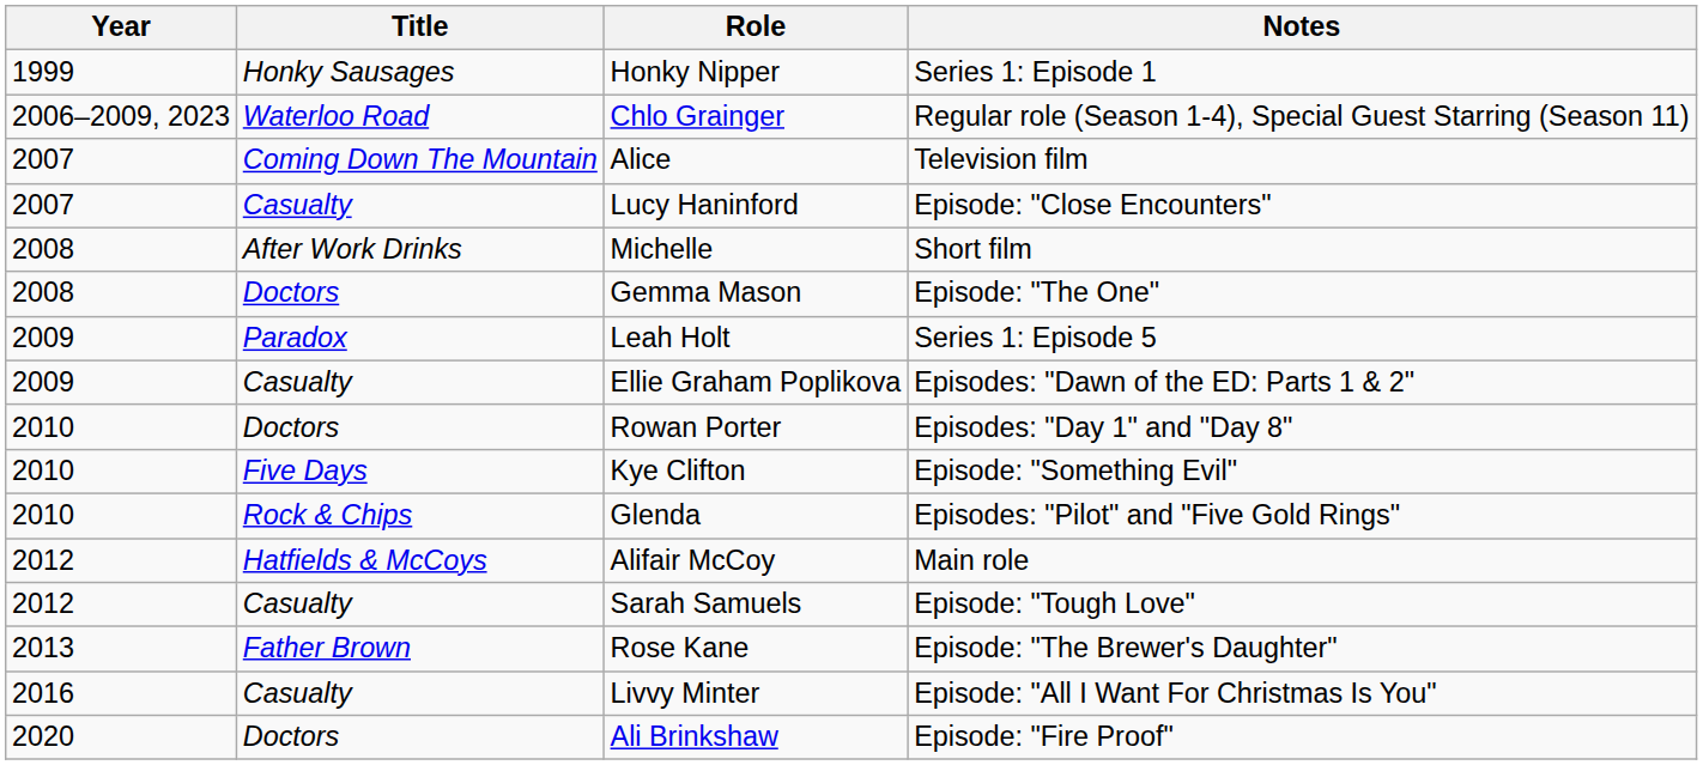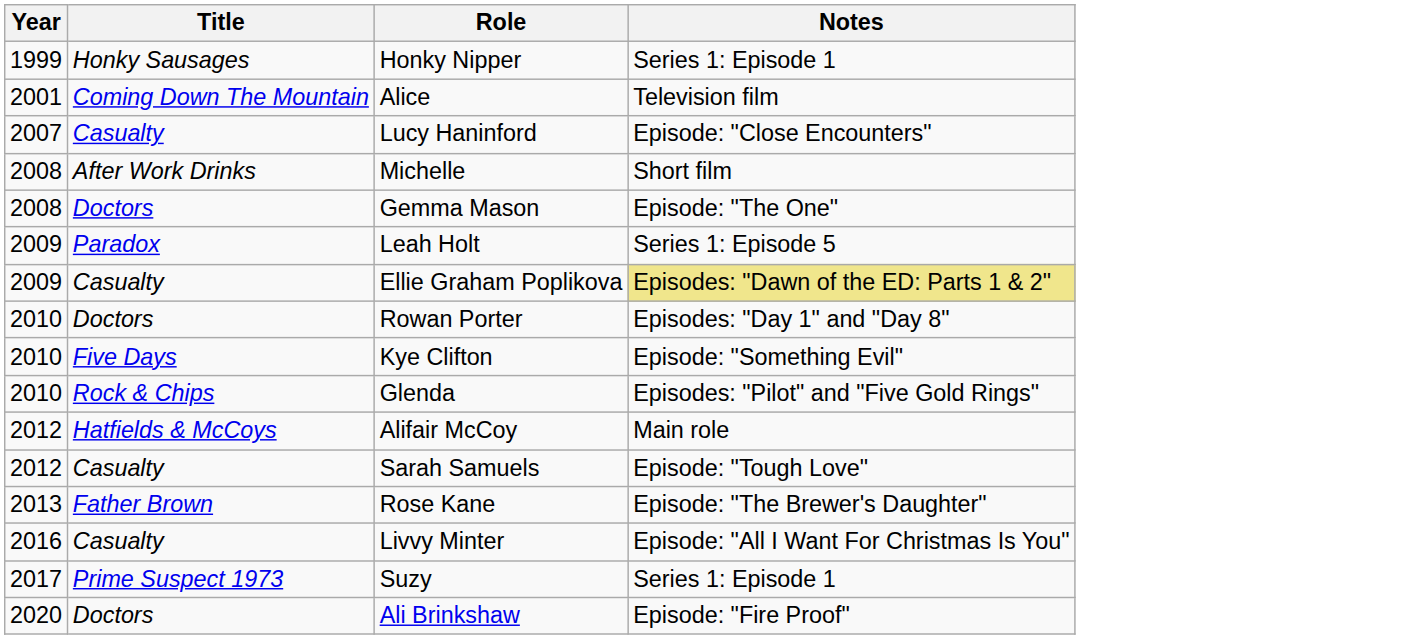- row: 2006–2009, 2023 | Waterloo Road | Chlo Grainger | Regular role (Season 1-4), Special Guest Starring (Season 11)
Alice | Year: 2007 -> 2001
Ellie Graham Poplikova | Notes: no background -> khaki background
+ row: 2017 | Prime Suspect 1973 | Suzy | Series 1: Episode 1
